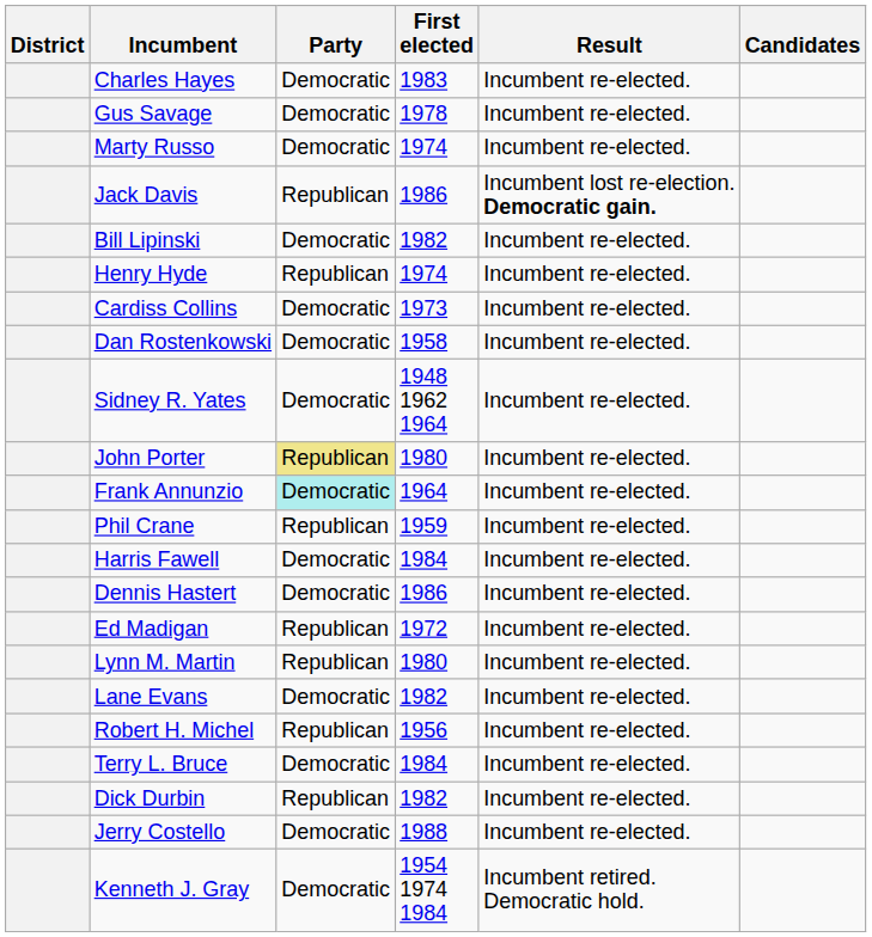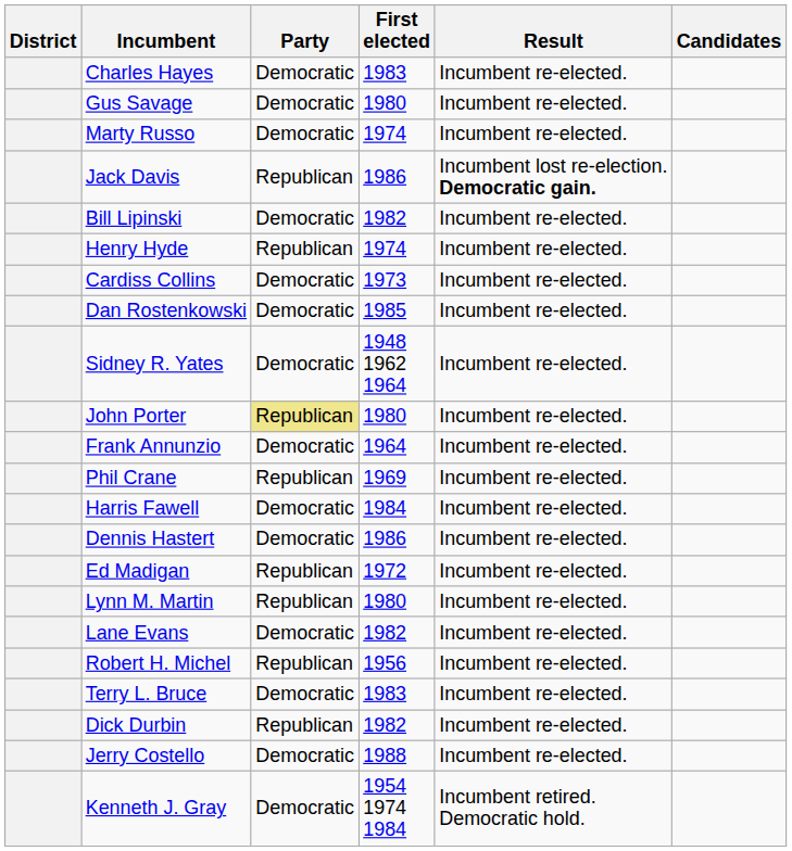Gus Savage | First elected: 1978 -> 1980
Dan Rostenkowski | First elected: 1958 -> 1985
Frank Annunzio | Party: paleturquoise background -> no background
Phil Crane | First elected: 1959 -> 1969
Terry L. Bruce | First elected: 1984 -> 1983
